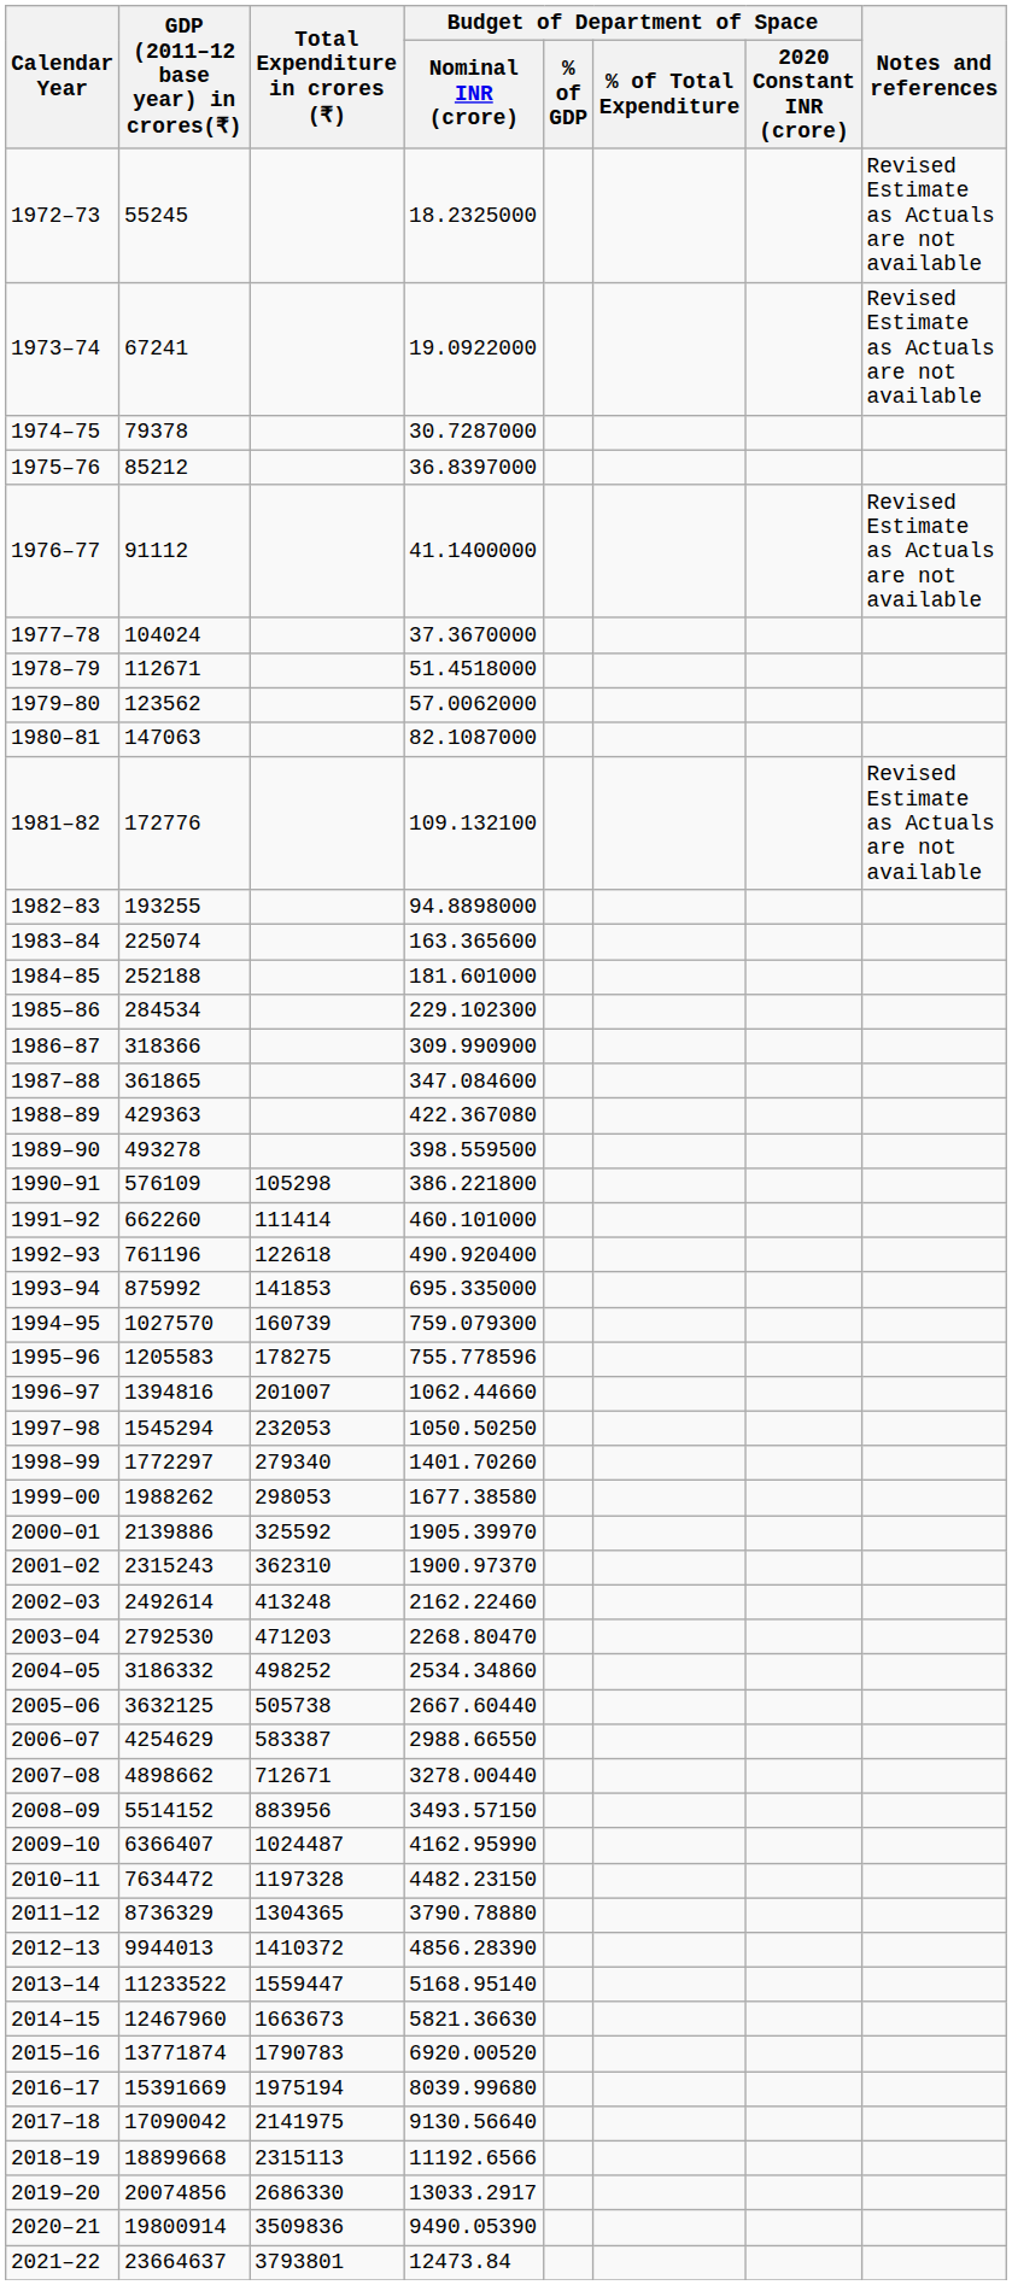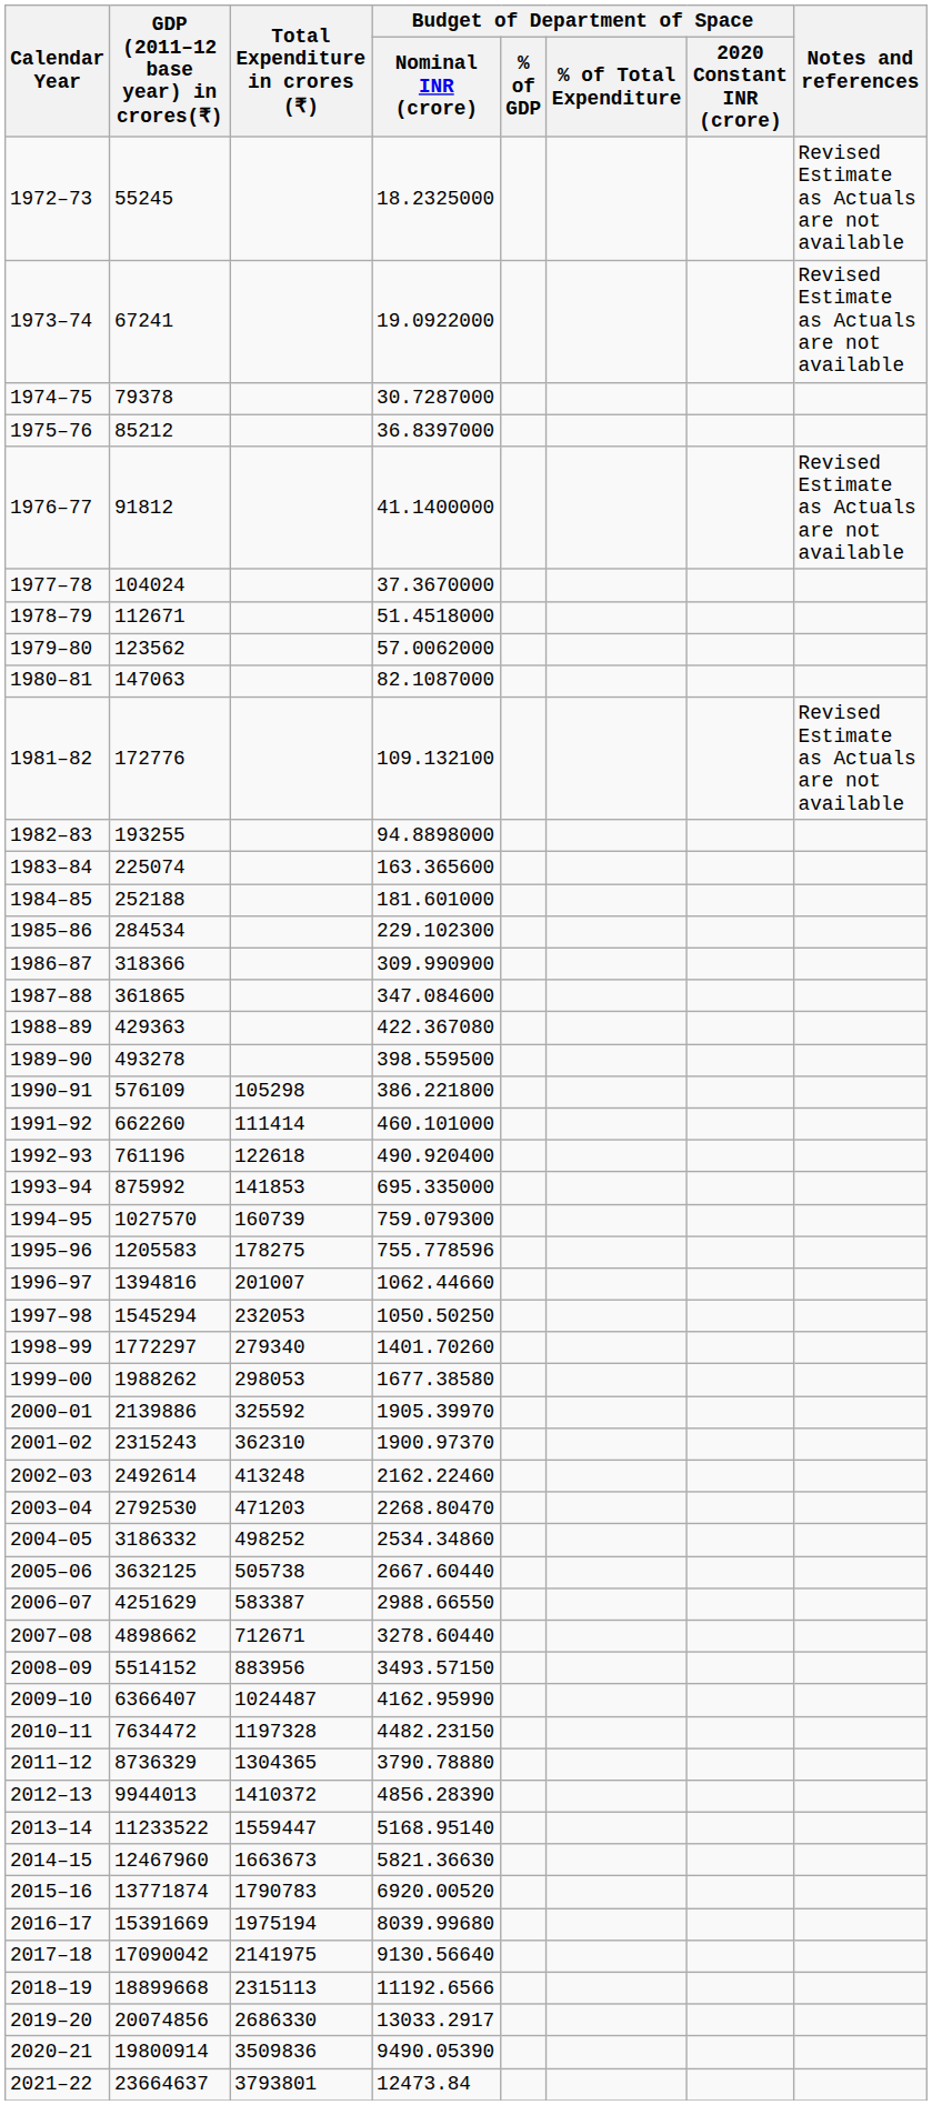1976–77 | GDP (2011–12 base year) in crores(₹): 91112 -> 91812
2006–07 | GDP (2011–12 base year) in crores(₹): 4254629 -> 4251629
2007–08 | Budget of Department of Space / Nominal INR (crore): 3278.00440 -> 3278.60440
